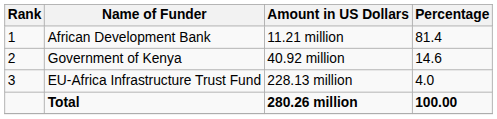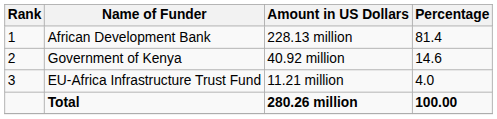African Development Bank | Amount in US Dollars: 11.21 million -> 228.13 million
EU-Africa Infrastructure Trust Fund | Amount in US Dollars: 228.13 million -> 11.21 million
